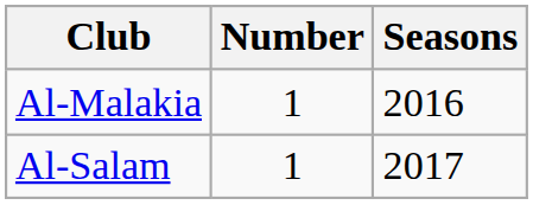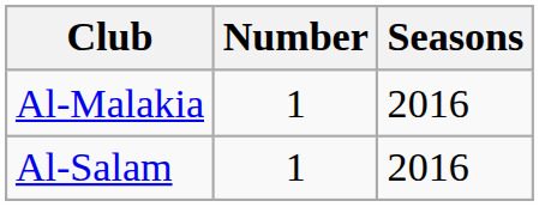Al-Salam | Seasons: 2017 -> 2016
